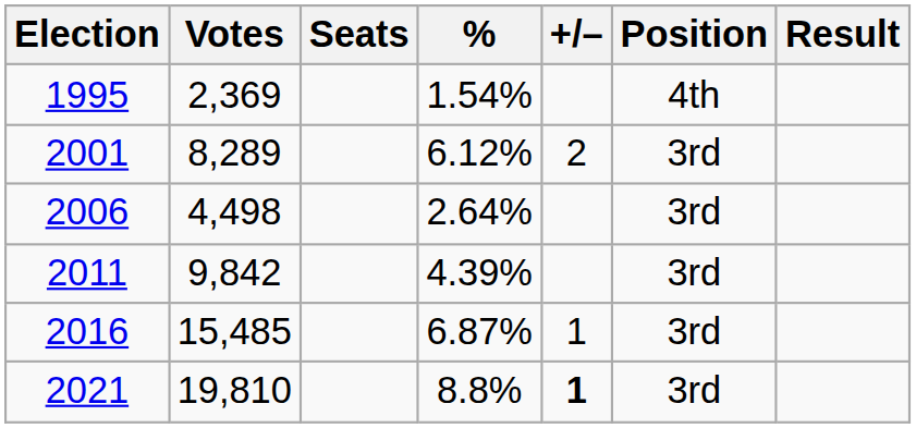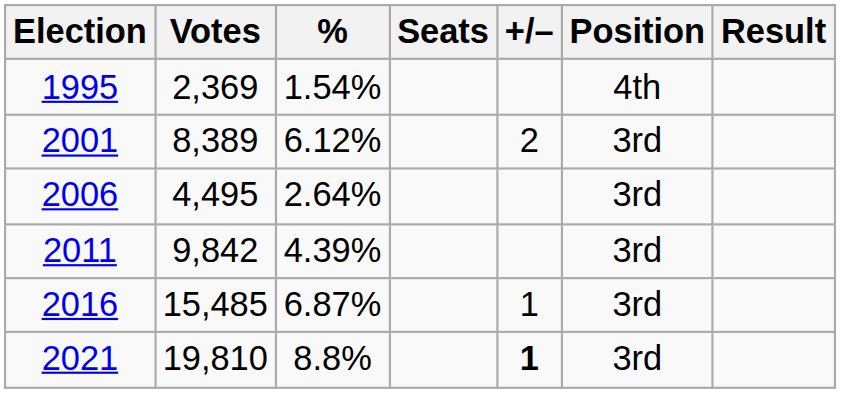columns swapped: % <-> Seats
2001 | Votes: 8,289 -> 8,389
2006 | Votes: 4,498 -> 4,495
